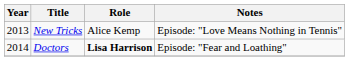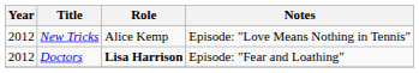New Tricks | Year: 2013 -> 2012
Doctors | Year: 2014 -> 2012
